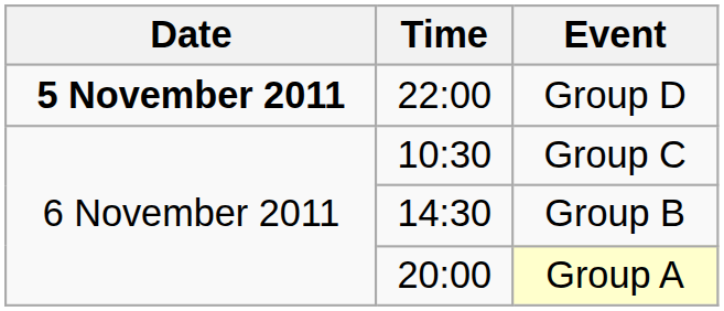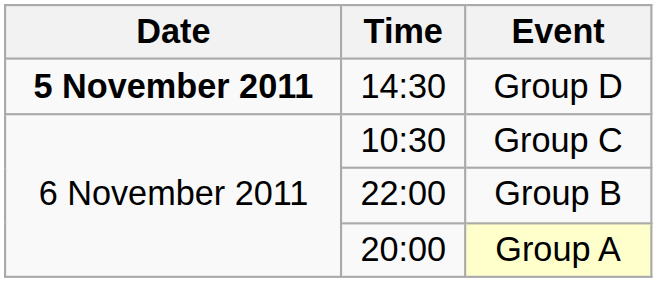Group D | Time: 22:00 -> 14:30
Group B | Time: 14:30 -> 22:00
